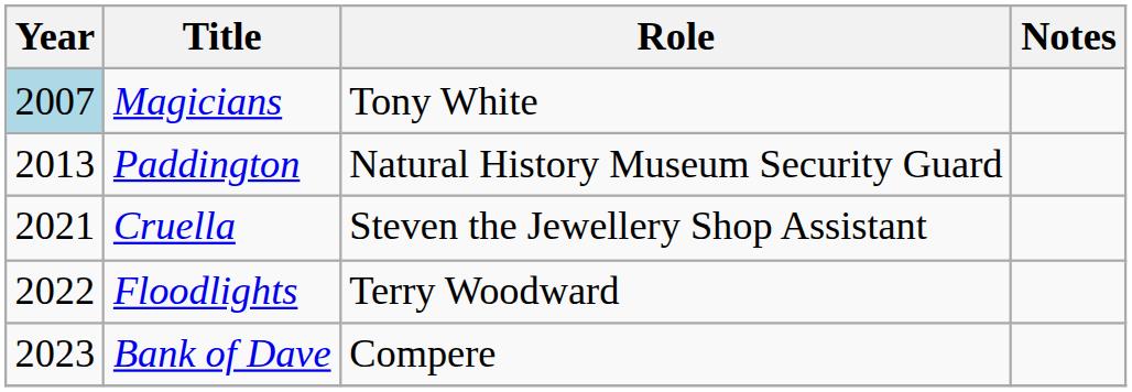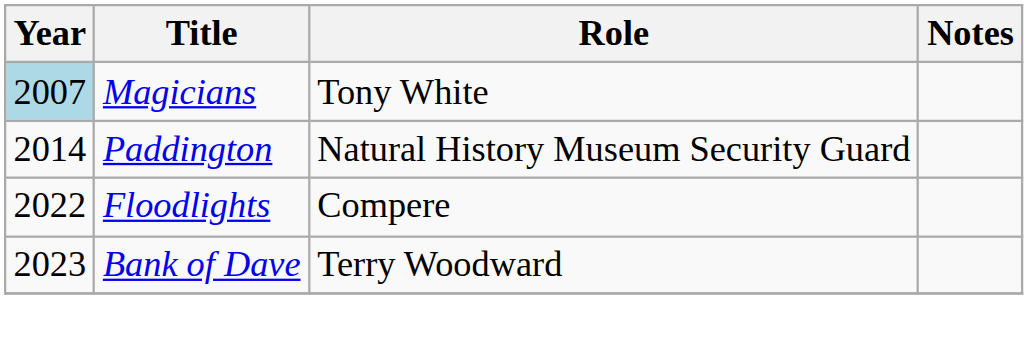Paddington | Year: 2013 -> 2014
- row: 2021 | Cruella | Steven the Jewellery Shop Assistant
Floodlights | Role: Terry Woodward -> Compere
Bank of Dave | Role: Compere -> Terry Woodward
